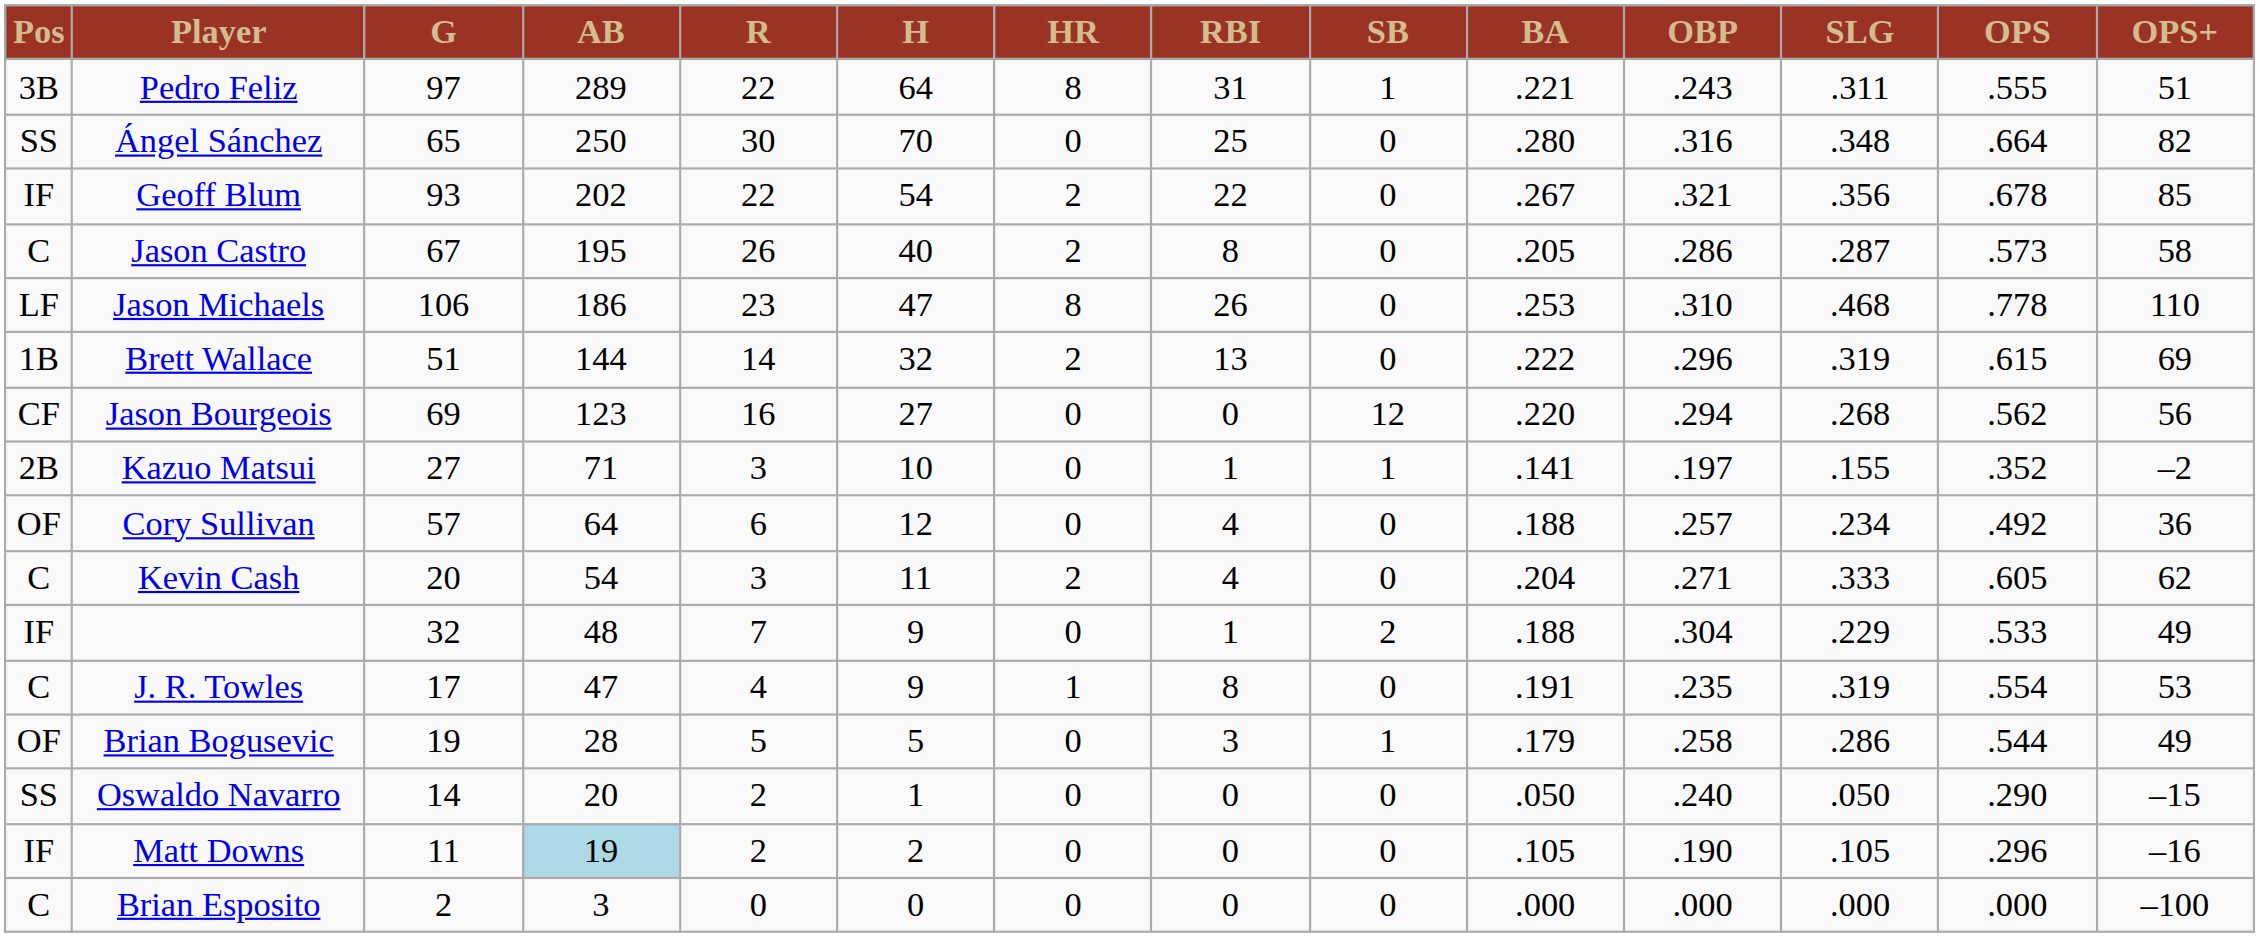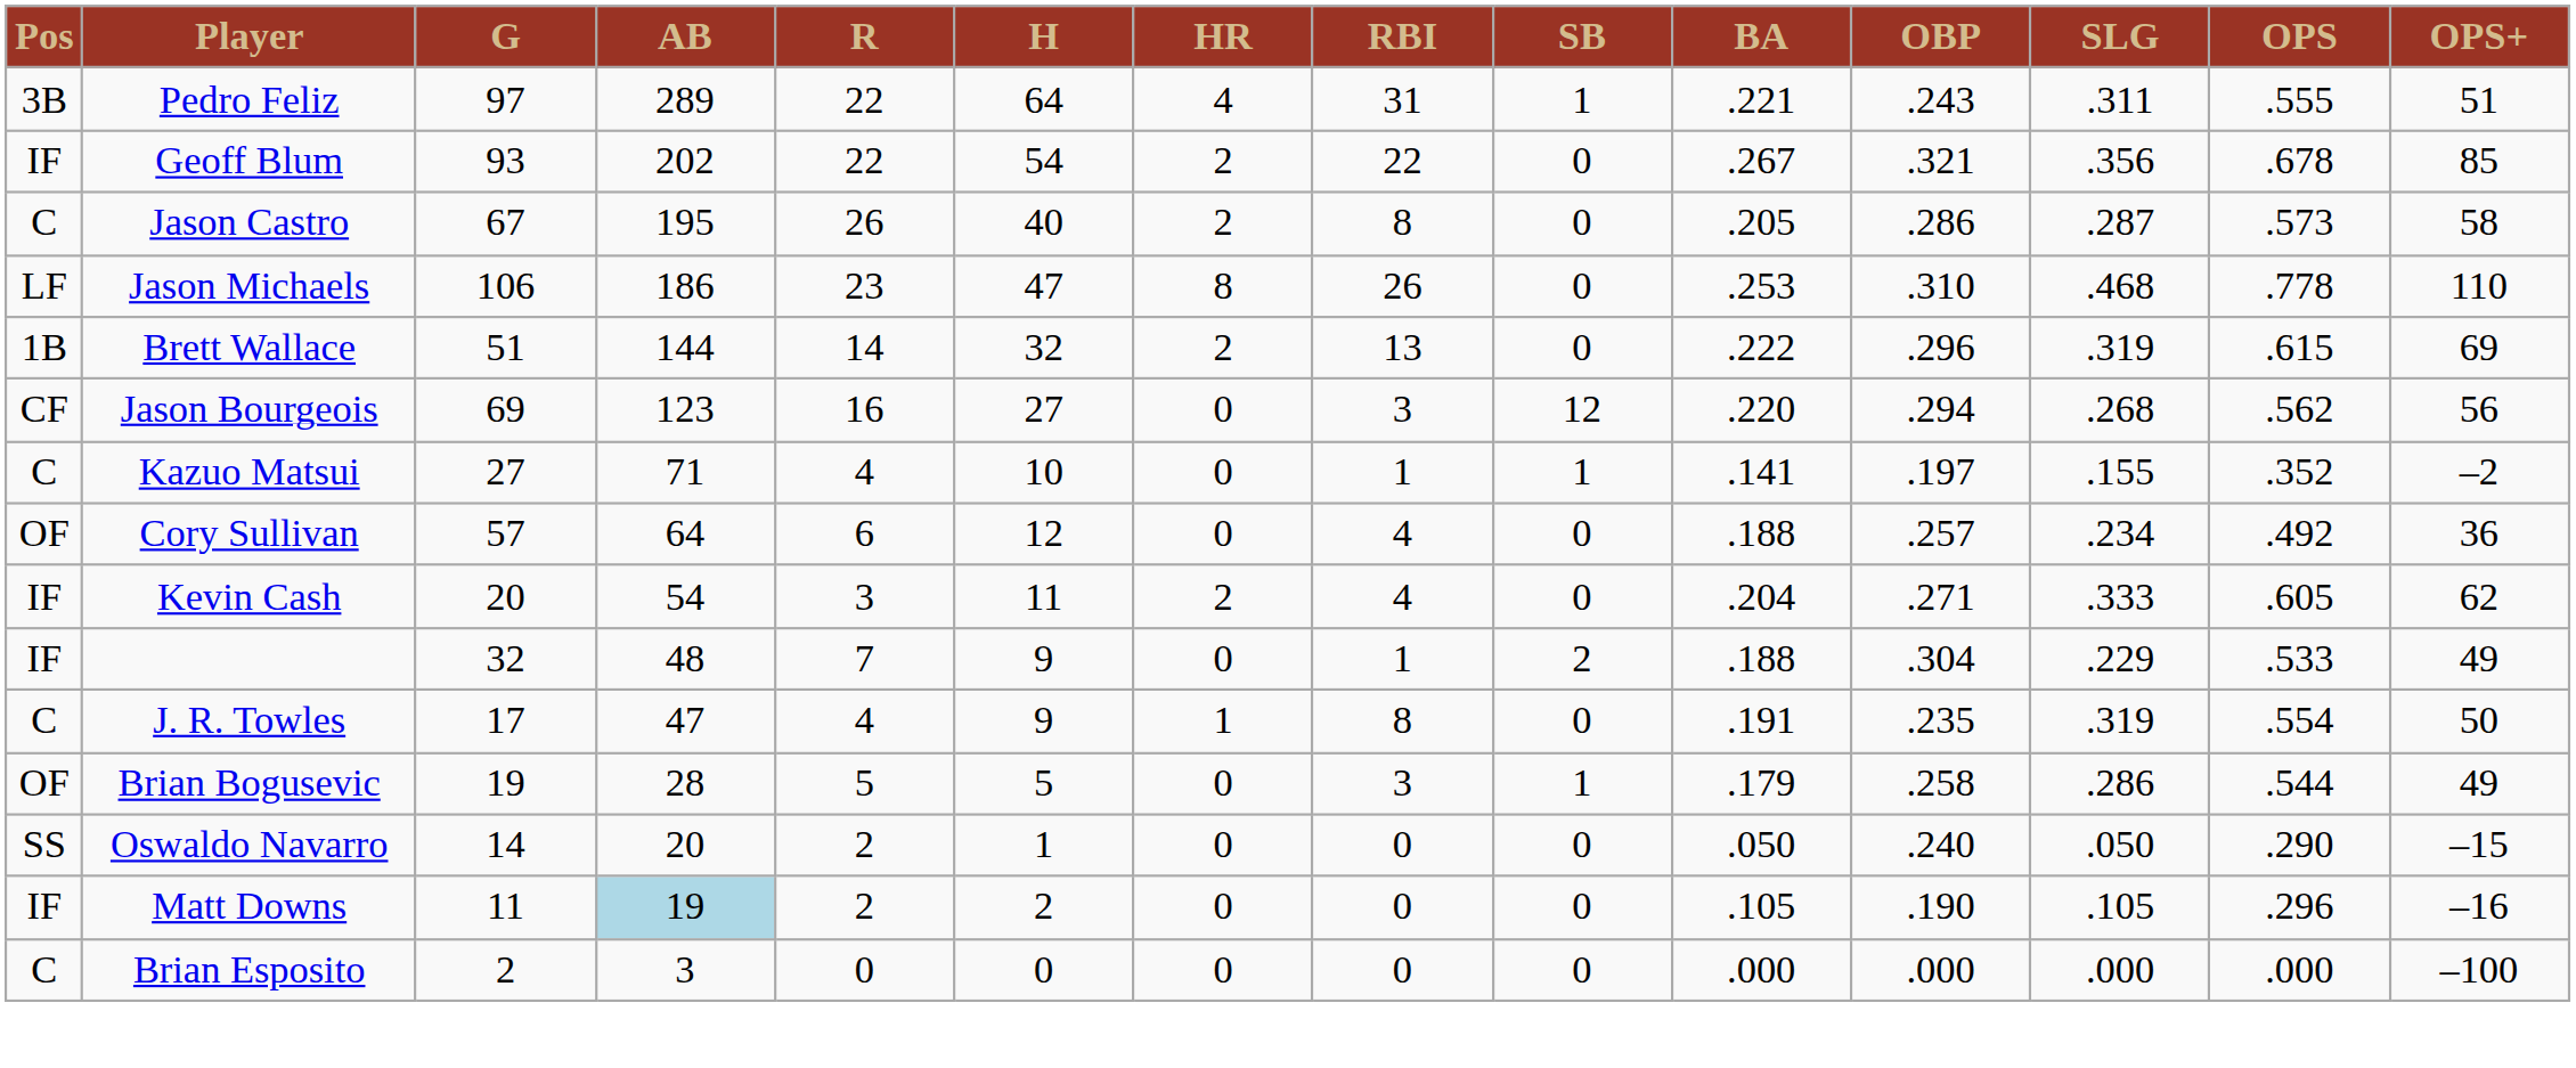Pedro Feliz | HR: 8 -> 4
- row: SS | Ángel Sánchez | 65 | 250 | 30 | 70 | 0 | 25 | 0 | .280 | .316 | .348 | .664 | 82
Jason Bourgeois | RBI: 0 -> 3
Kazuo Matsui | Pos: 2B -> C
Kazuo Matsui | R: 3 -> 4
Kevin Cash | Pos: C -> IF
J. R. Towles | OPS+: 53 -> 50
